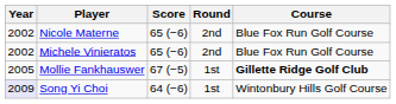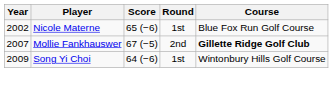Nicole Materne | Round: 2nd -> 1st
- row: 2002 | Michele Vinieratos | 65 (−6) | 2nd | Blue Fox Run Golf Course
Mollie Fankhauswer | Year: 2005 -> 2007
Mollie Fankhauswer | Round: 1st -> 2nd
Song Yi Choi | Year: lavender background -> no background
